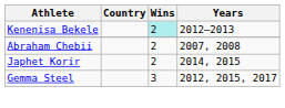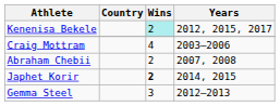Kenenisa Bekele | Years: 2012–2013 -> 2012, 2015, 2017
+ row: Craig Mottram | 4 | 2003–2006
Japhet Korir | Wins: normal -> bold
Gemma Steel | Years: 2012, 2015, 2017 -> 2012–2013
